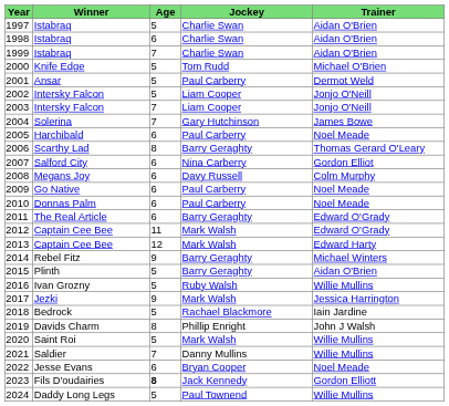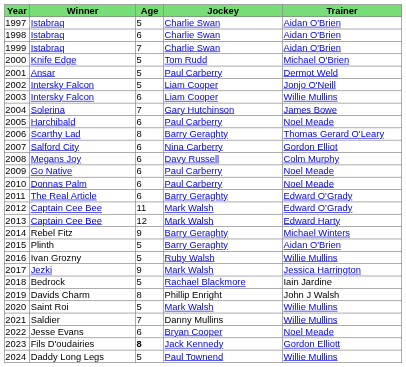2003 | Age: 7 -> 6
2003 | Trainer: Jonjo O'Neill -> Willie Mullins
